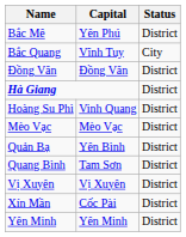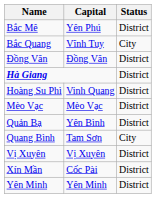Quang Bình | Status: District -> City
